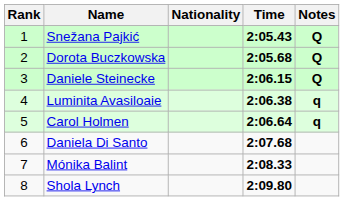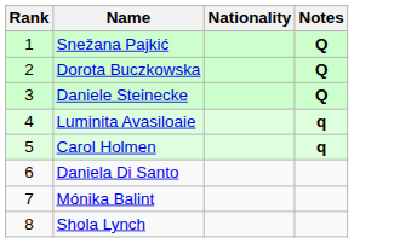- column: Time | 2:05.43 | 2:05.68 | 2:06.15 | 2:06.38 | 2:06.64 | 2:07.68 | 2:08.33 | 2:09.80
